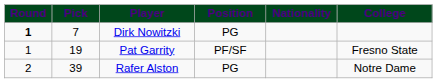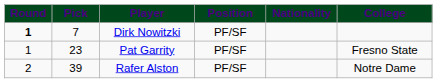Dirk Nowitzki | Position: PG -> PF/SF
Pat Garrity | Pick: 19 -> 23
Rafer Alston | Position: PG -> PF/SF
